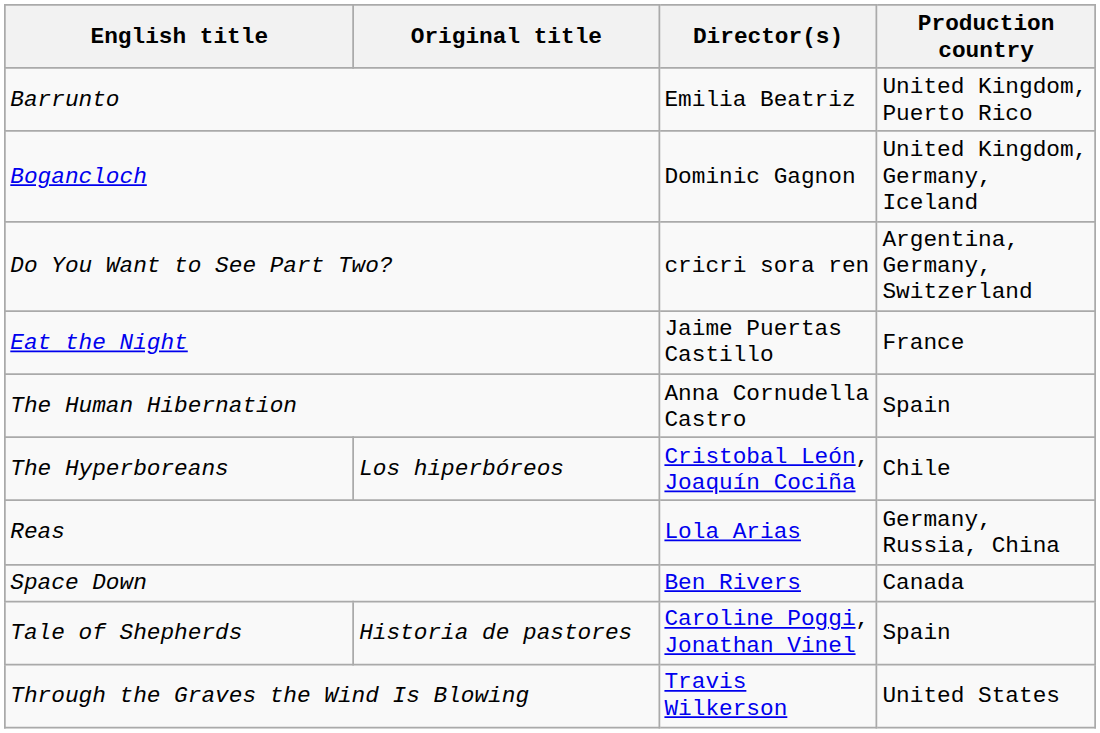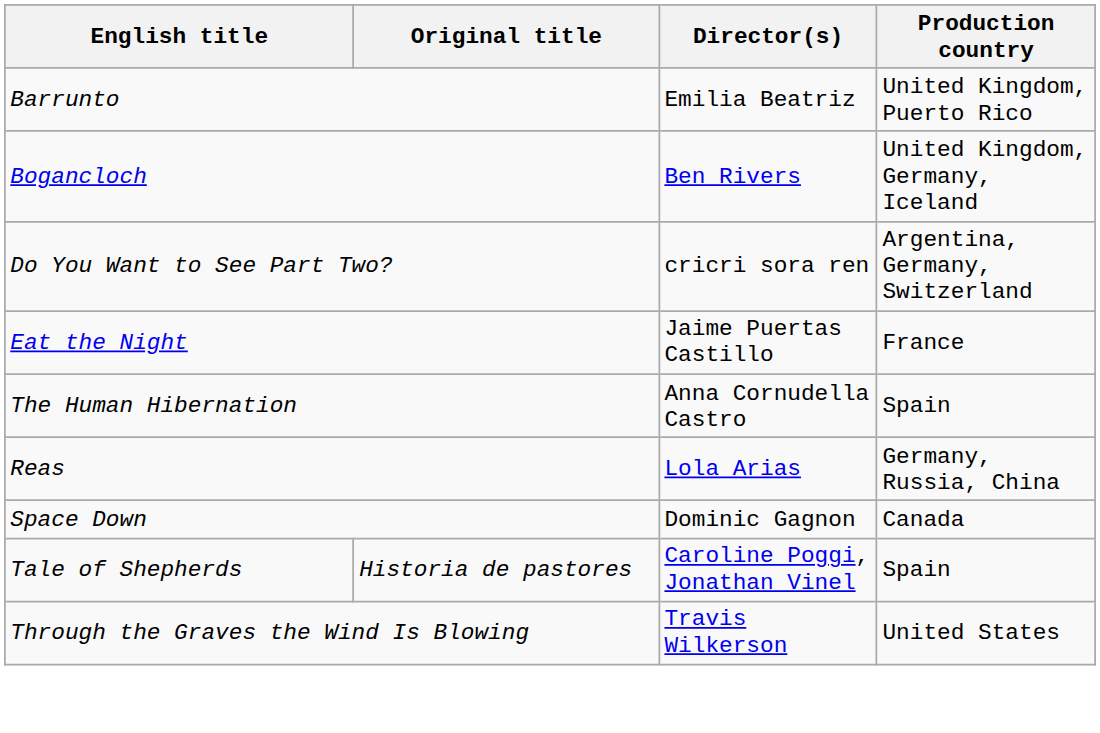Bogancloch | Director(s): Dominic Gagnon -> Ben Rivers
- row: The Hyperboreans | Los hiperbóreos | Cristobal León, Joaquín Cociña | Chile
Space Down | Director(s): Ben Rivers -> Dominic Gagnon
